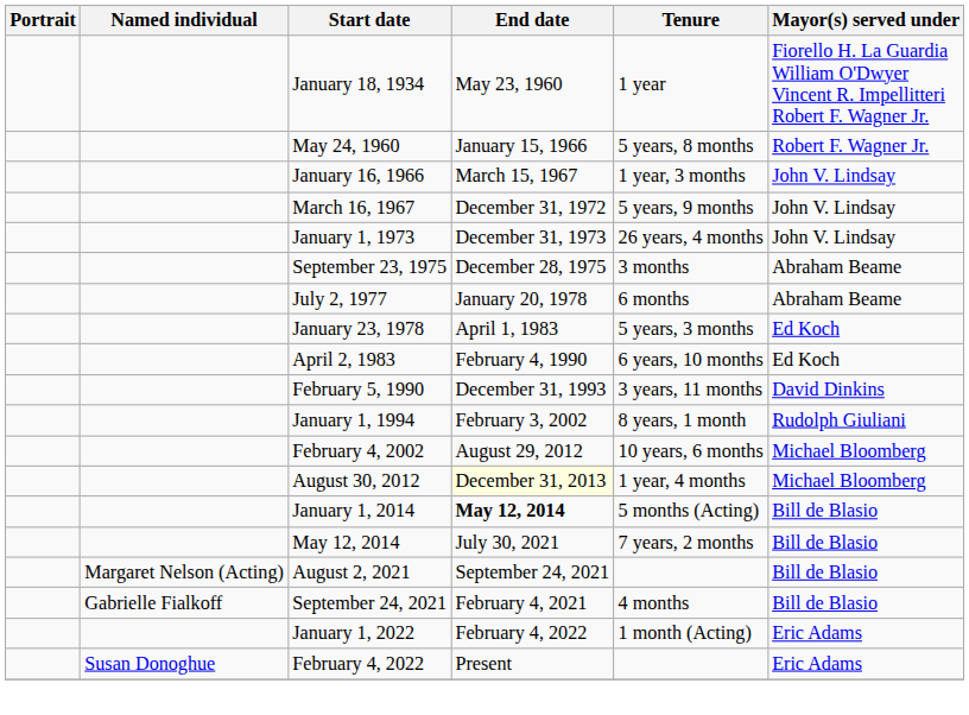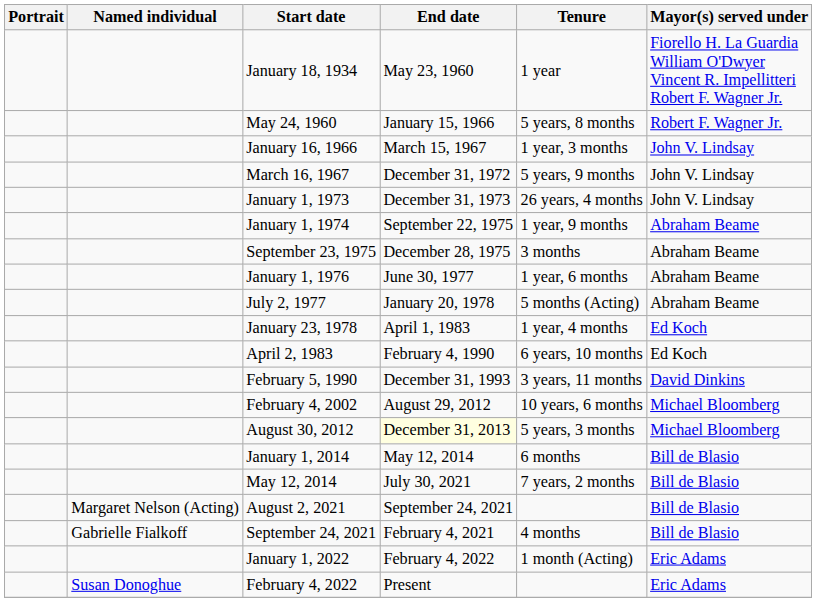+ row: January 1, 1974 | September 22, 1975 | 1 year, 9 months | Abraham Beame
+ row: January 1, 1976 | June 30, 1977 | 1 year, 6 months | Abraham Beame
July 2, 1977 | Tenure: 6 months -> 5 months (Acting)
January 23, 1978 | Tenure: 5 years, 3 months -> 1 year, 4 months
- row: January 1, 1994 | February 3, 2002 | 8 years, 1 month | Rudolph Giuliani
August 30, 2012 | Tenure: 1 year, 4 months -> 5 years, 3 months
January 1, 2014 | End date: bold -> normal
January 1, 2014 | Tenure: 5 months (Acting) -> 6 months
